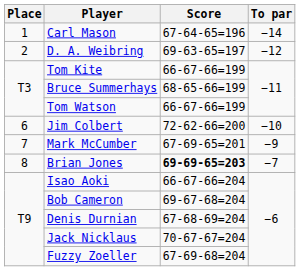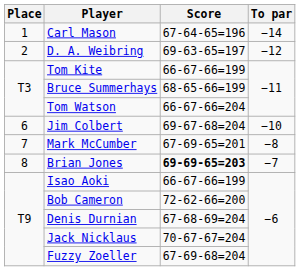Tom Watson | Score: 66-67-66=199 -> 66-67-66=204
Jim Colbert | Score: 72-62-66=200 -> 69-67-68=204
Mark McCumber | To par: −9 -> −8
Isao Aoki | Score: 66-67-66=204 -> 66-67-66=199
Bob Cameron | Score: 69-67-68=204 -> 72-62-66=200
